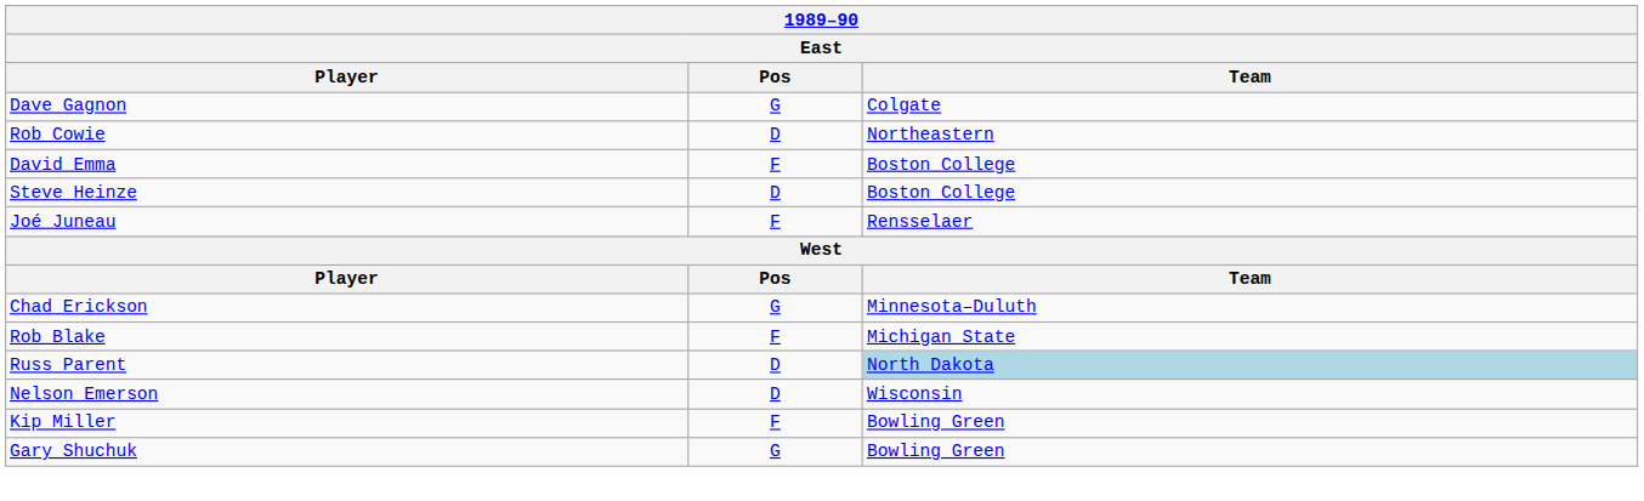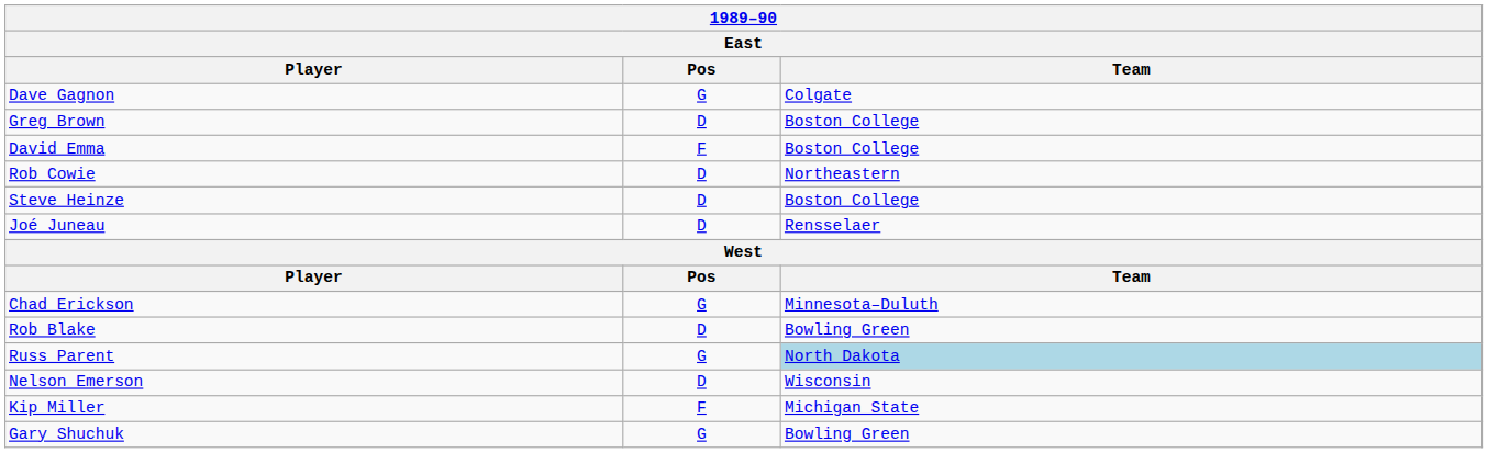+ row: Greg Brown | D | Boston College
rows swapped: Rob Cowie <-> David Emma
Joé Juneau | Pos: F -> D
Rob Blake | Pos: F -> D
Rob Blake | Team: Michigan State -> Bowling Green
Russ Parent | Pos: D -> G
Kip Miller | Team: Bowling Green -> Michigan State
